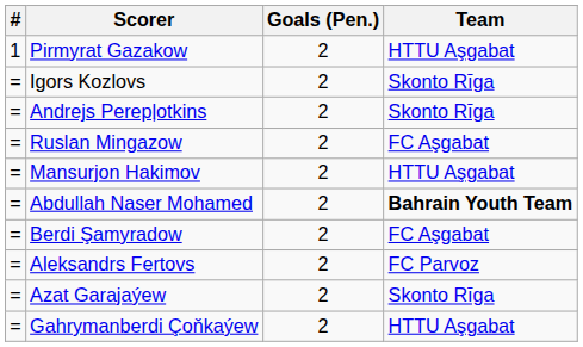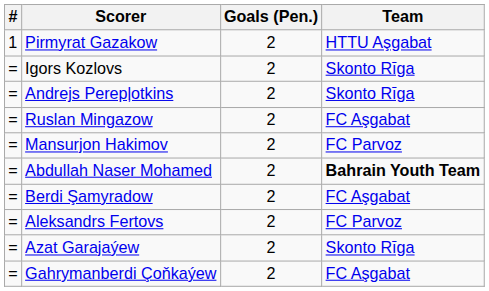Mansurjon Hakimov | Team: HTTU Aşgabat -> FC Parvoz
Gahrymanberdi Çoňkaýew | Team: HTTU Aşgabat -> FC Aşgabat
